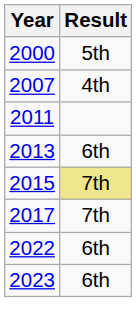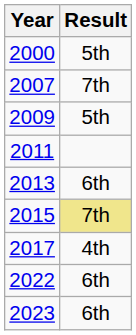2007 | Result: 4th -> 7th
+ row: 2009 | 5th
2017 | Result: 7th -> 4th
